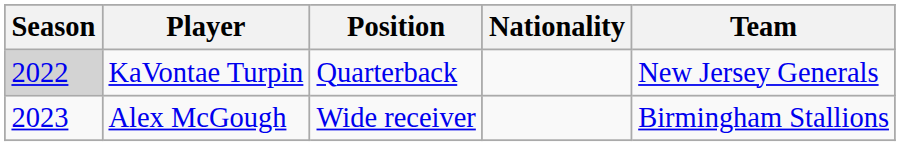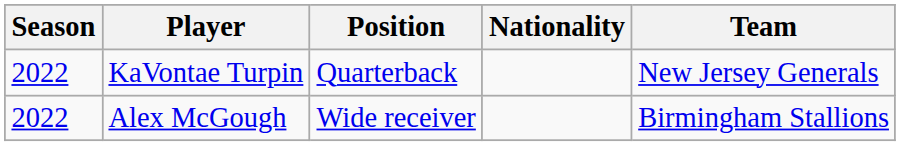KaVontae Turpin | Season: lightgrey background -> no background
Alex McGough | Season: 2023 -> 2022
